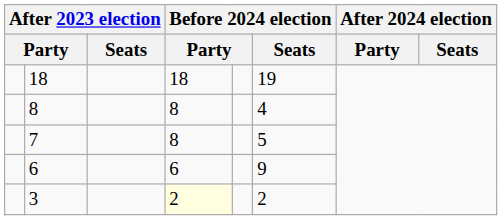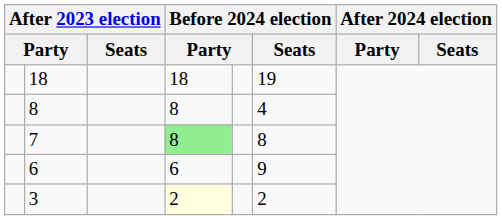7 | column 4: no background -> lightgreen background
7 | Before 2024 election / Seats: 5 -> 8
